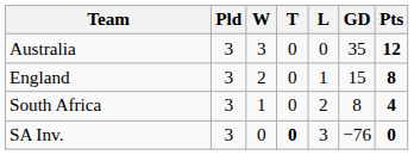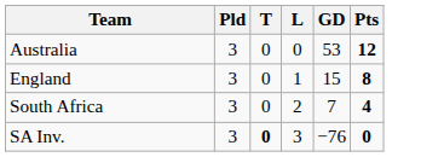- column: W | 3 | 2 | 1 | 0
Australia | GD: 35 -> 53
South Africa | GD: 8 -> 7
